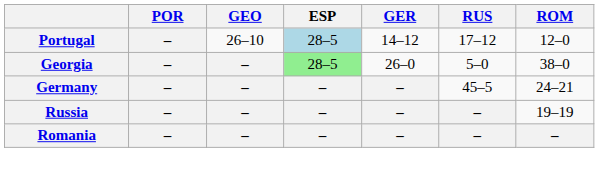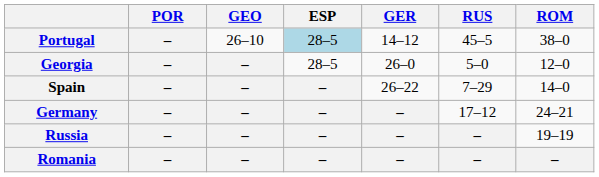Portugal | RUS: 17–12 -> 45–5
Portugal | ROM: 12–0 -> 38–0
Georgia | ESP: lightgreen background -> no background
Georgia | ROM: 38–0 -> 12–0
+ row: Spain | – | – | – | 26–22 | 7–29 | 14–0
Germany | RUS: 45–5 -> 17–12
